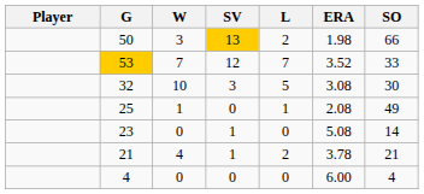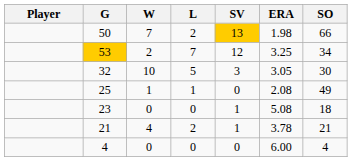columns swapped: L <-> SV
50 | W: 3 -> 7
53 | W: 7 -> 2
53 | ERA: 3.52 -> 3.25
53 | SO: 33 -> 34
32 | ERA: 3.08 -> 3.05
23 | SO: 14 -> 18
